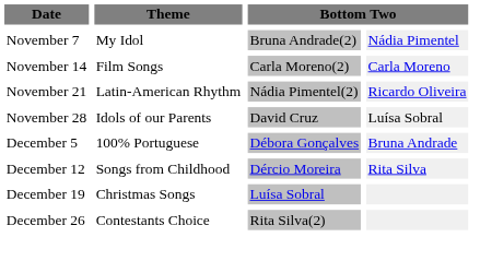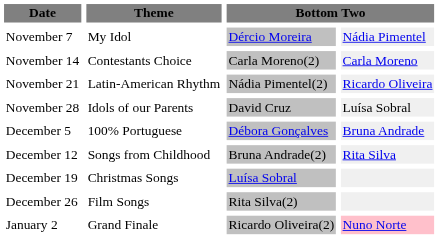November 7 | column 3: Bruna Andrade(2) -> Dércio Moreira
November 14 | Theme: Film Songs -> Contestants Choice
December 12 | column 3: Dércio Moreira -> Bruna Andrade(2)
December 26 | Theme: Contestants Choice -> Film Songs
+ row: January 2 | Grand Finale | Ricardo Oliveira(2) | Nuno Norte
